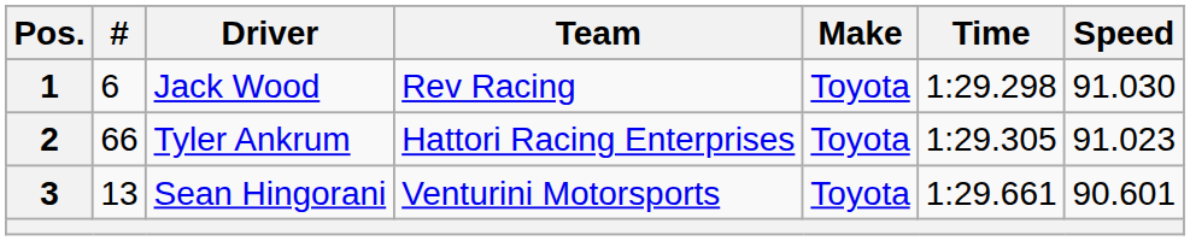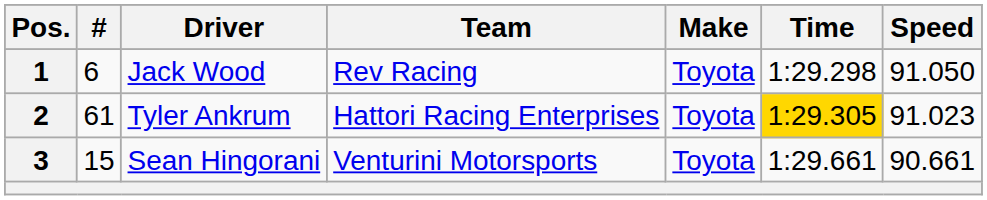1 | Speed: 91.030 -> 91.050
2 | #: 66 -> 61
2 | Time: no background -> gold background
3 | #: 13 -> 15
3 | Speed: 90.601 -> 90.661
